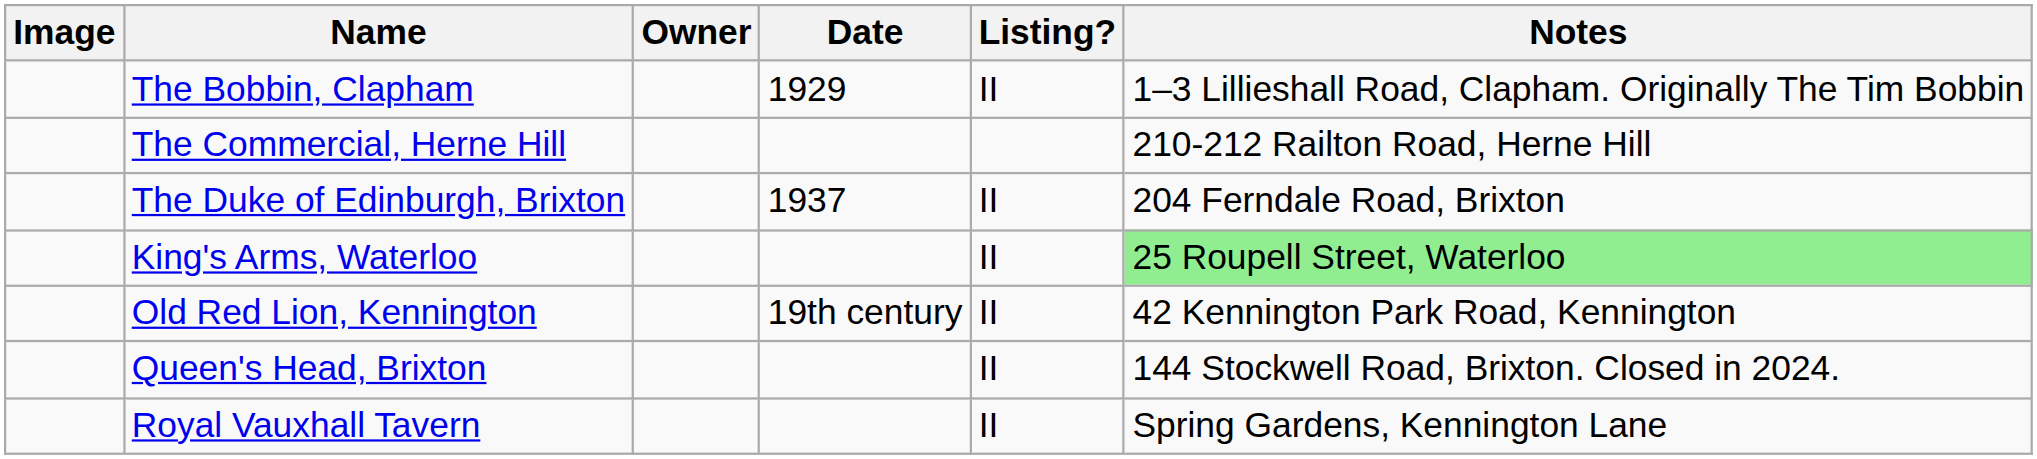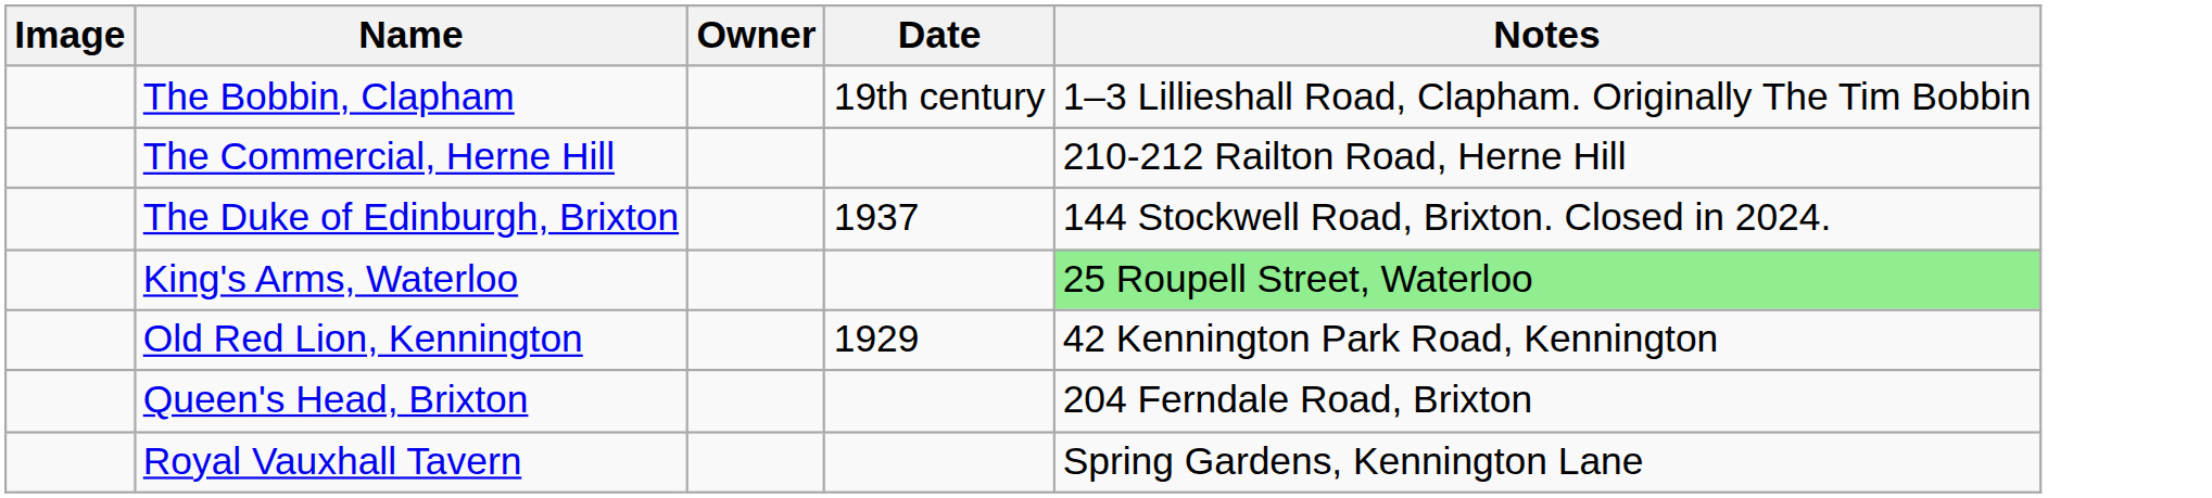- column: Listing? | II | II | II | II | II | II
The Bobbin, Clapham | Date: 1929 -> 19th century
The Duke of Edinburgh, Brixton | Notes: 204 Ferndale Road, Brixton -> 144 Stockwell Road, Brixton. Closed in 2024.
Old Red Lion, Kennington | Date: 19th century -> 1929
Queen's Head, Brixton | Notes: 144 Stockwell Road, Brixton. Closed in 2024. -> 204 Ferndale Road, Brixton
